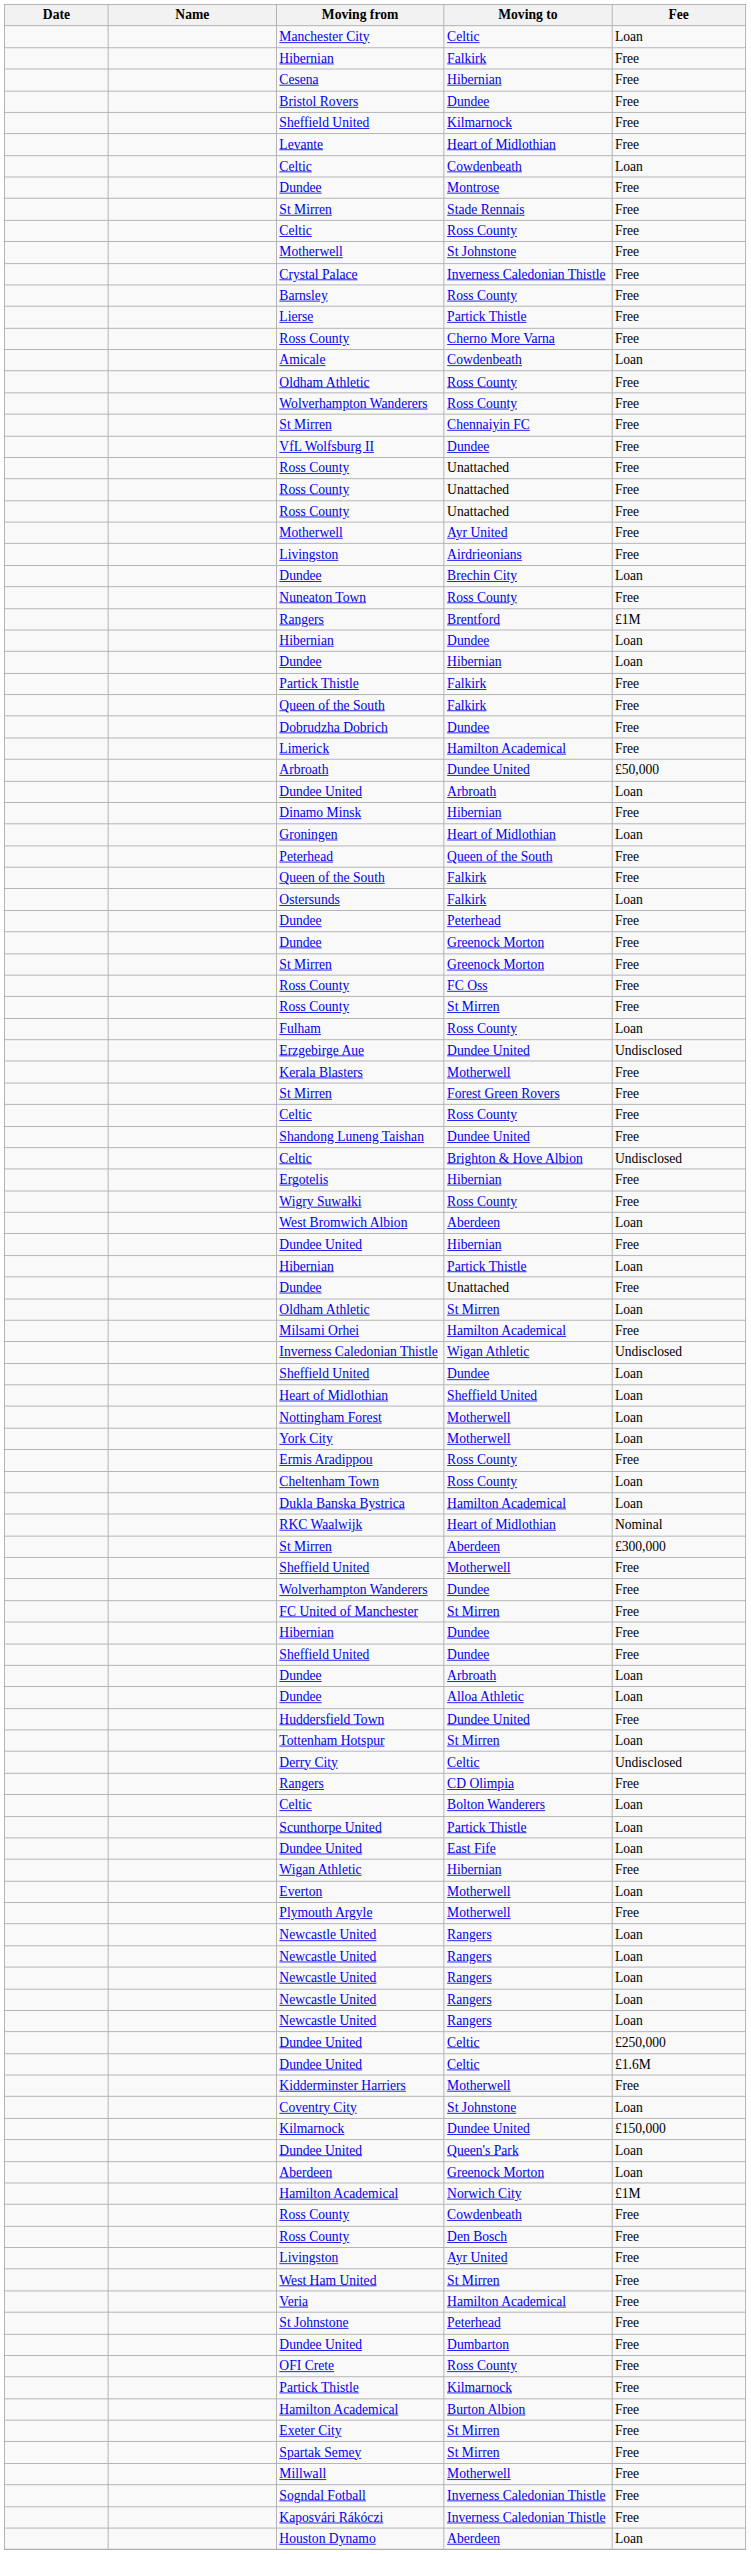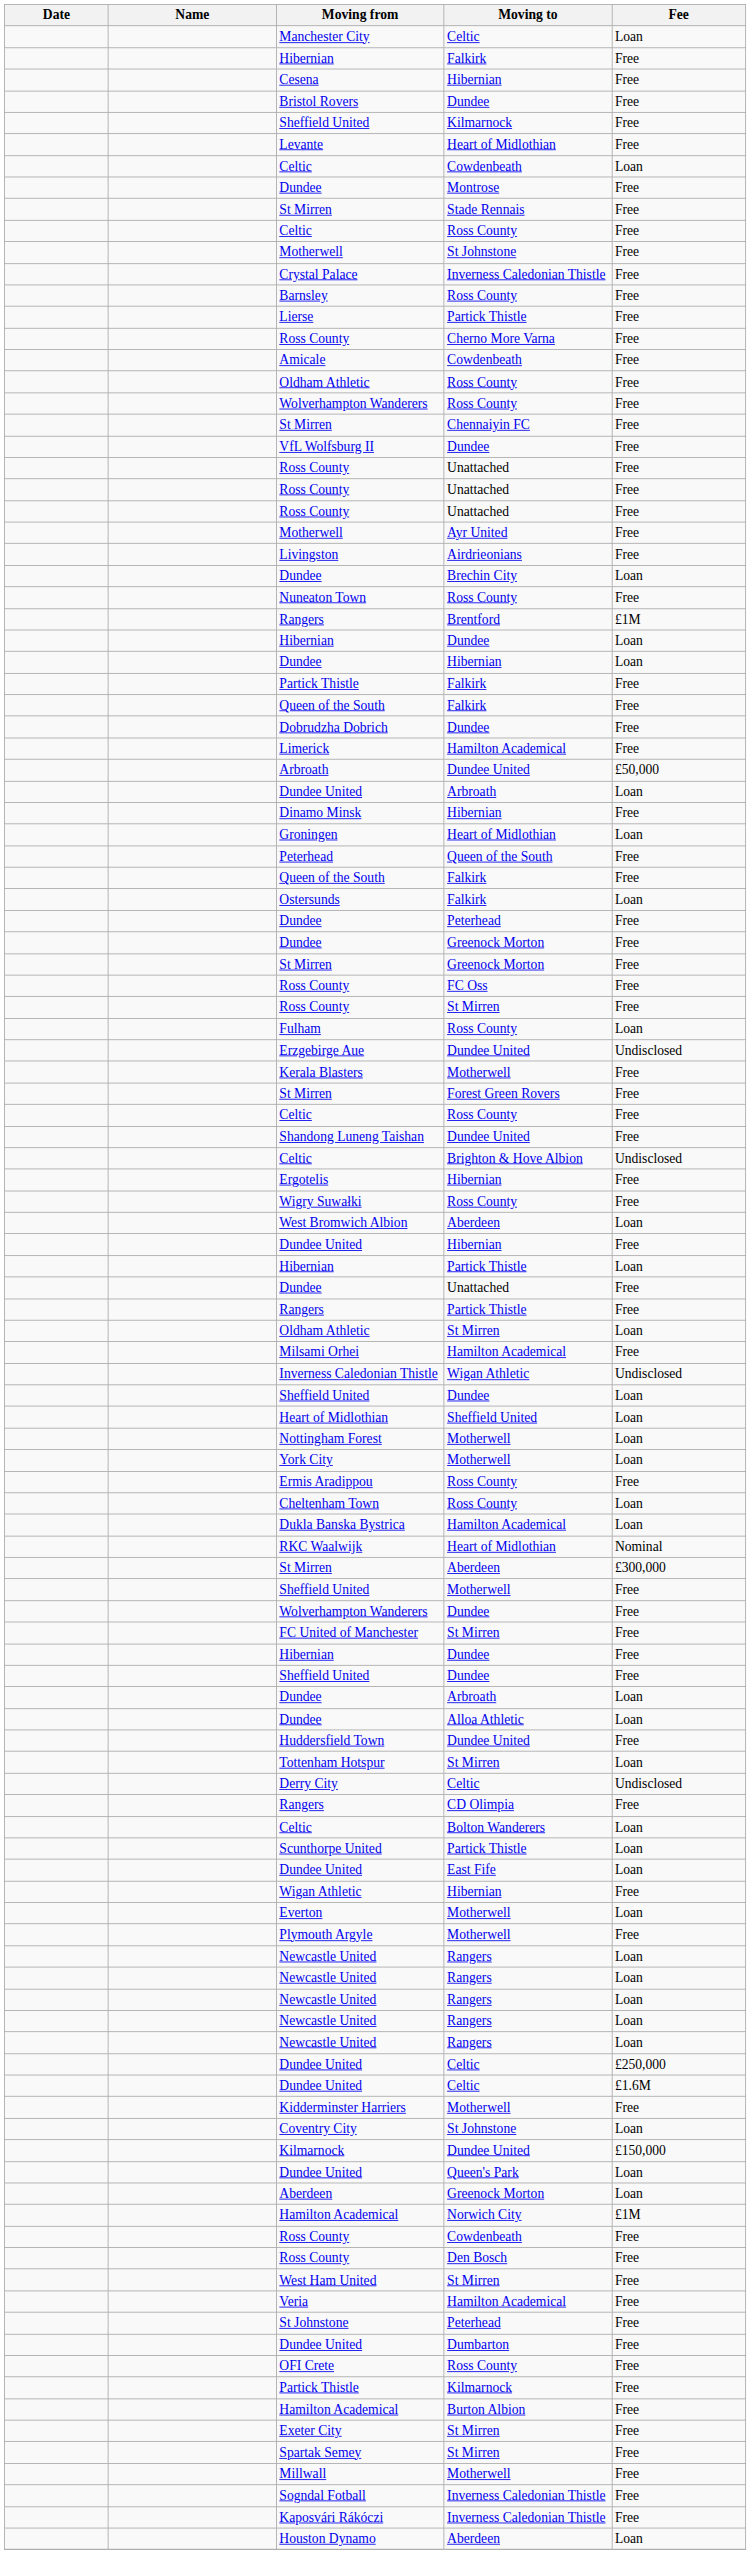Amicale | Fee: Loan -> Free
+ row: Rangers | Partick Thistle | Free
- row: Livingston | Ayr United | Free
